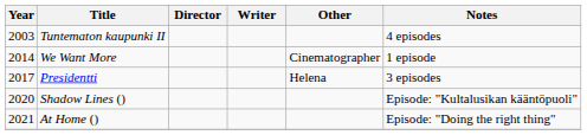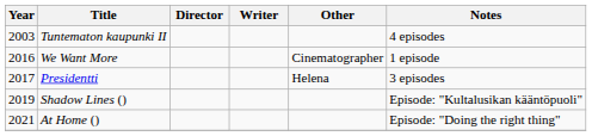We Want More | Year: 2014 -> 2016
Shadow Lines () | Year: 2020 -> 2019
